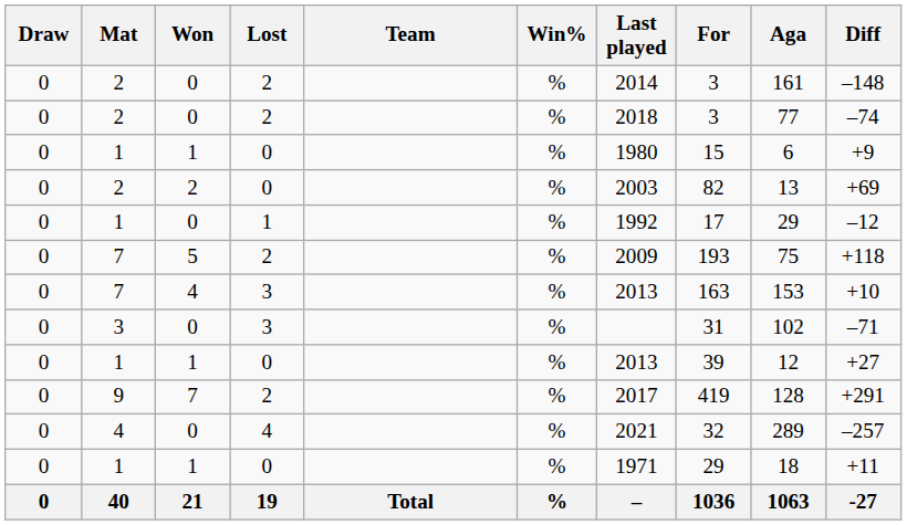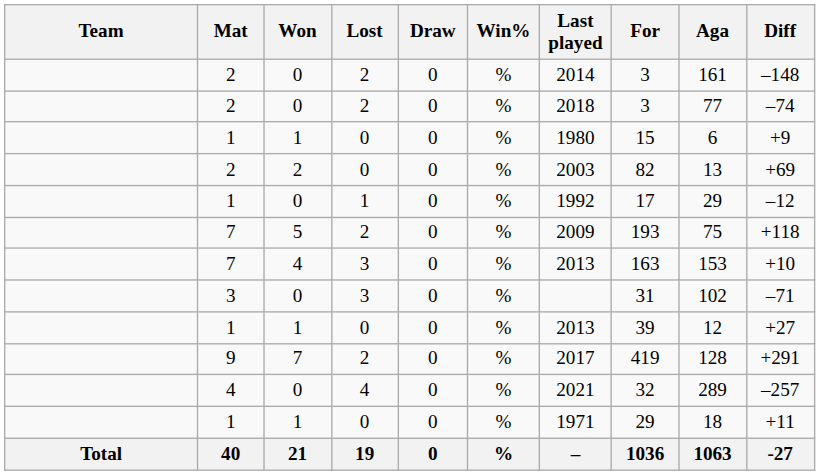columns swapped: Team <-> Draw
